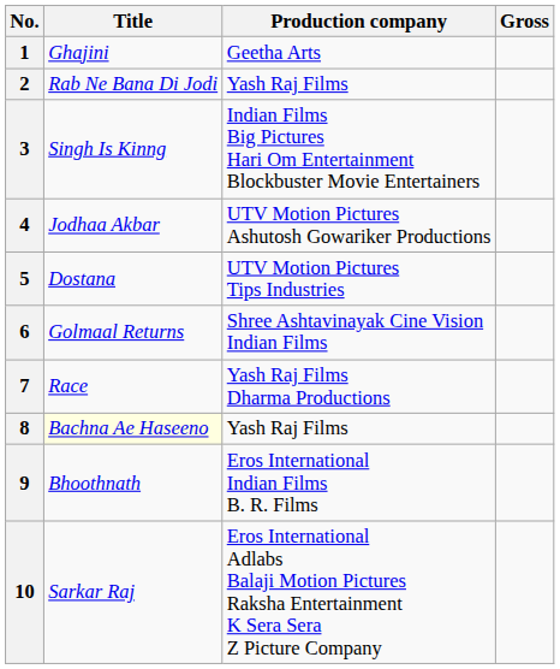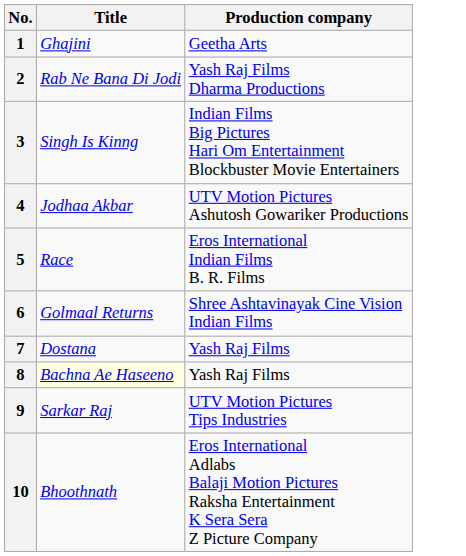- column: Gross
2 | Production company: Yash Raj Films -> Yash Raj Films Dharma Productions
5 | Title: Dostana -> Race
5 | Production company: UTV Motion Pictures Tips Industries -> Eros International Indian Films B. R. Films
7 | Title: Race -> Dostana
7 | Production company: Yash Raj Films Dharma Productions -> Yash Raj Films
9 | Title: Bhoothnath -> Sarkar Raj
9 | Production company: Eros International Indian Films B. R. Films -> UTV Motion Pictures Tips Industries
10 | Title: Sarkar Raj -> Bhoothnath
